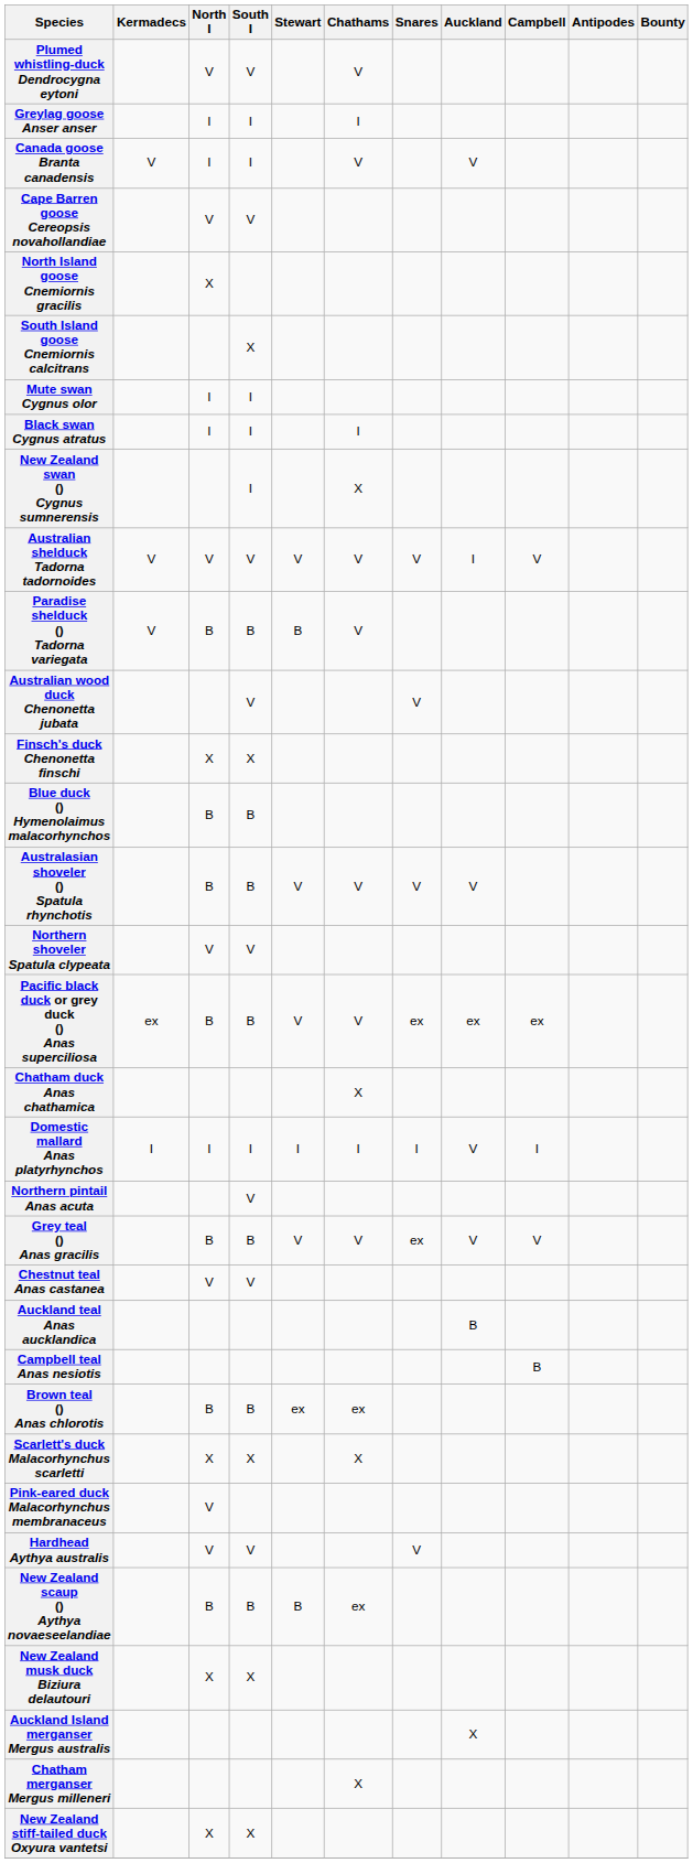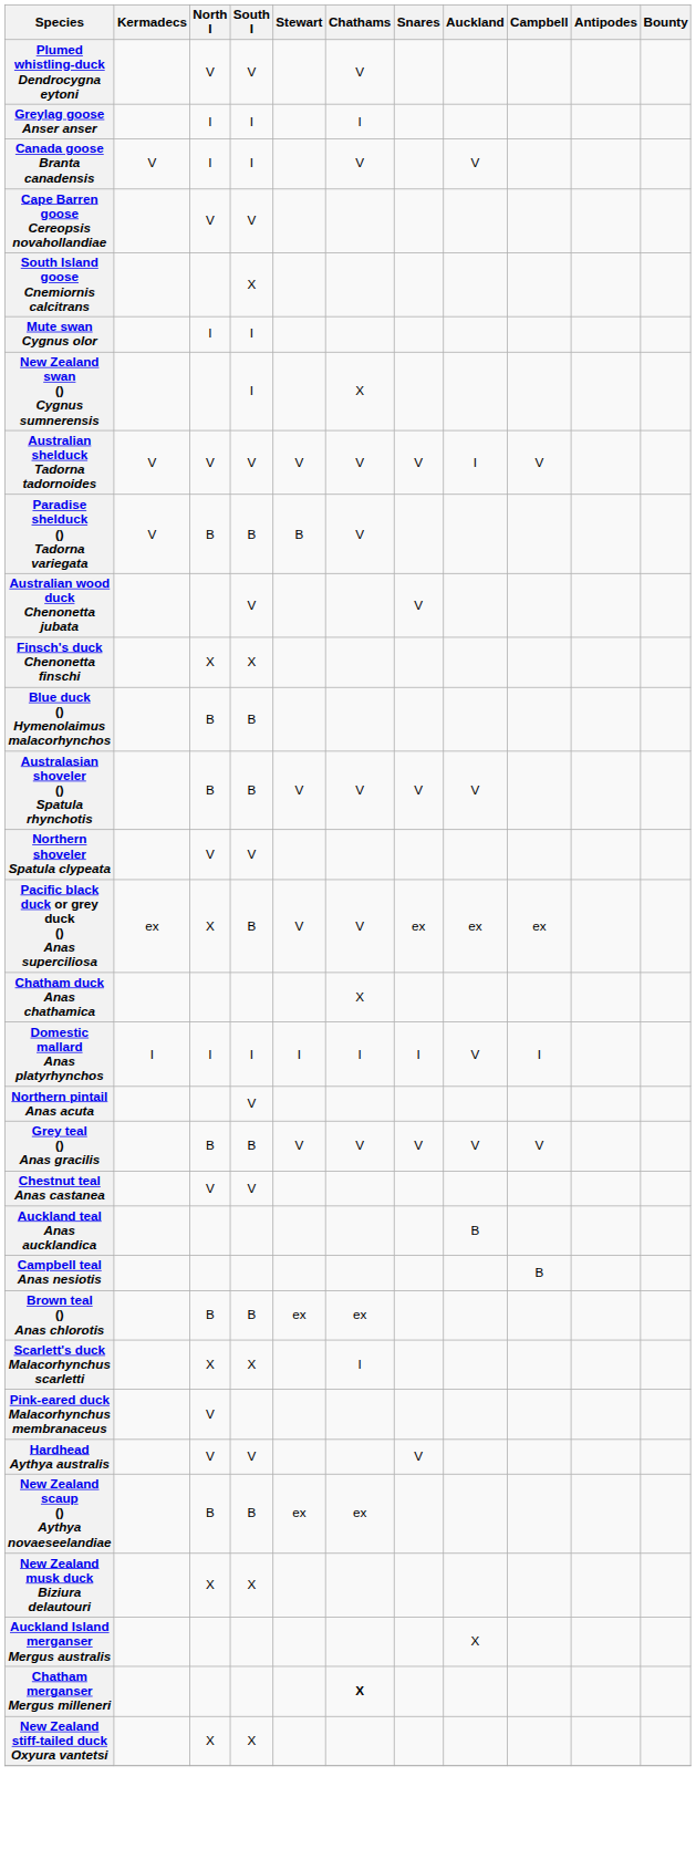- row: North Island goose Cnemiornis gracilis | X
- row: Black swan Cygnus atratus | I | I | I
Pacific black duck or grey duck () Anas superciliosa | North I: B -> X
Grey teal () Anas gracilis | Snares: ex -> V
Scarlett's duck Malacorhynchus scarletti | Chathams: X -> I
New Zealand scaup () Aythya novaeseelandiae | Stewart: B -> ex
Chatham merganser Mergus milleneri | Chathams: normal -> bold
